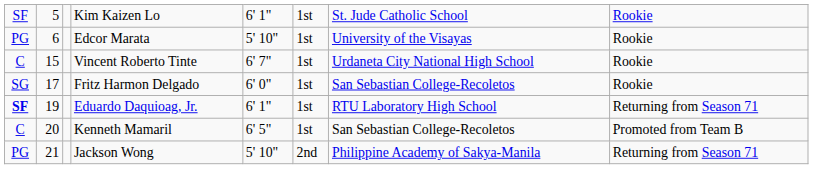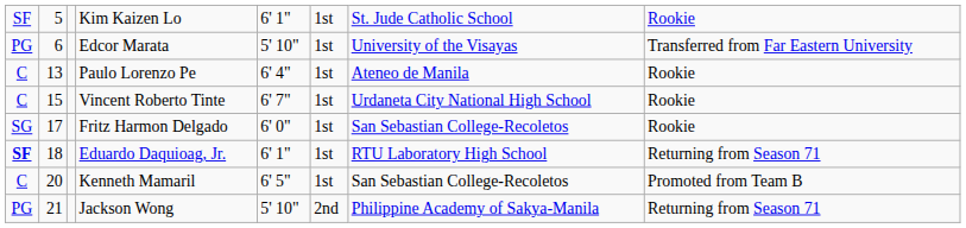Edcor Marata | column 8: Rookie -> Transferred from Far Eastern University
+ row: C | 13 | Paulo Lorenzo Pe | 6' 4" | 1st | Ateneo de Manila | Rookie
Eduardo Daquioag, Jr. | column 2: 19 -> 18
